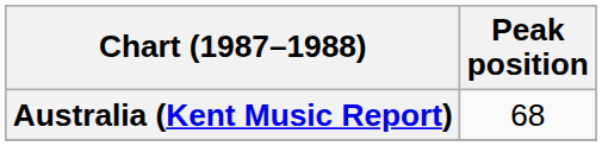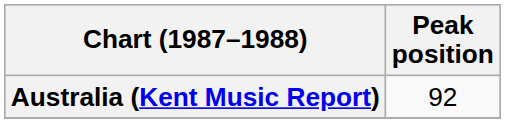Australia (Kent Music Report) | Peak position: 68 -> 92
